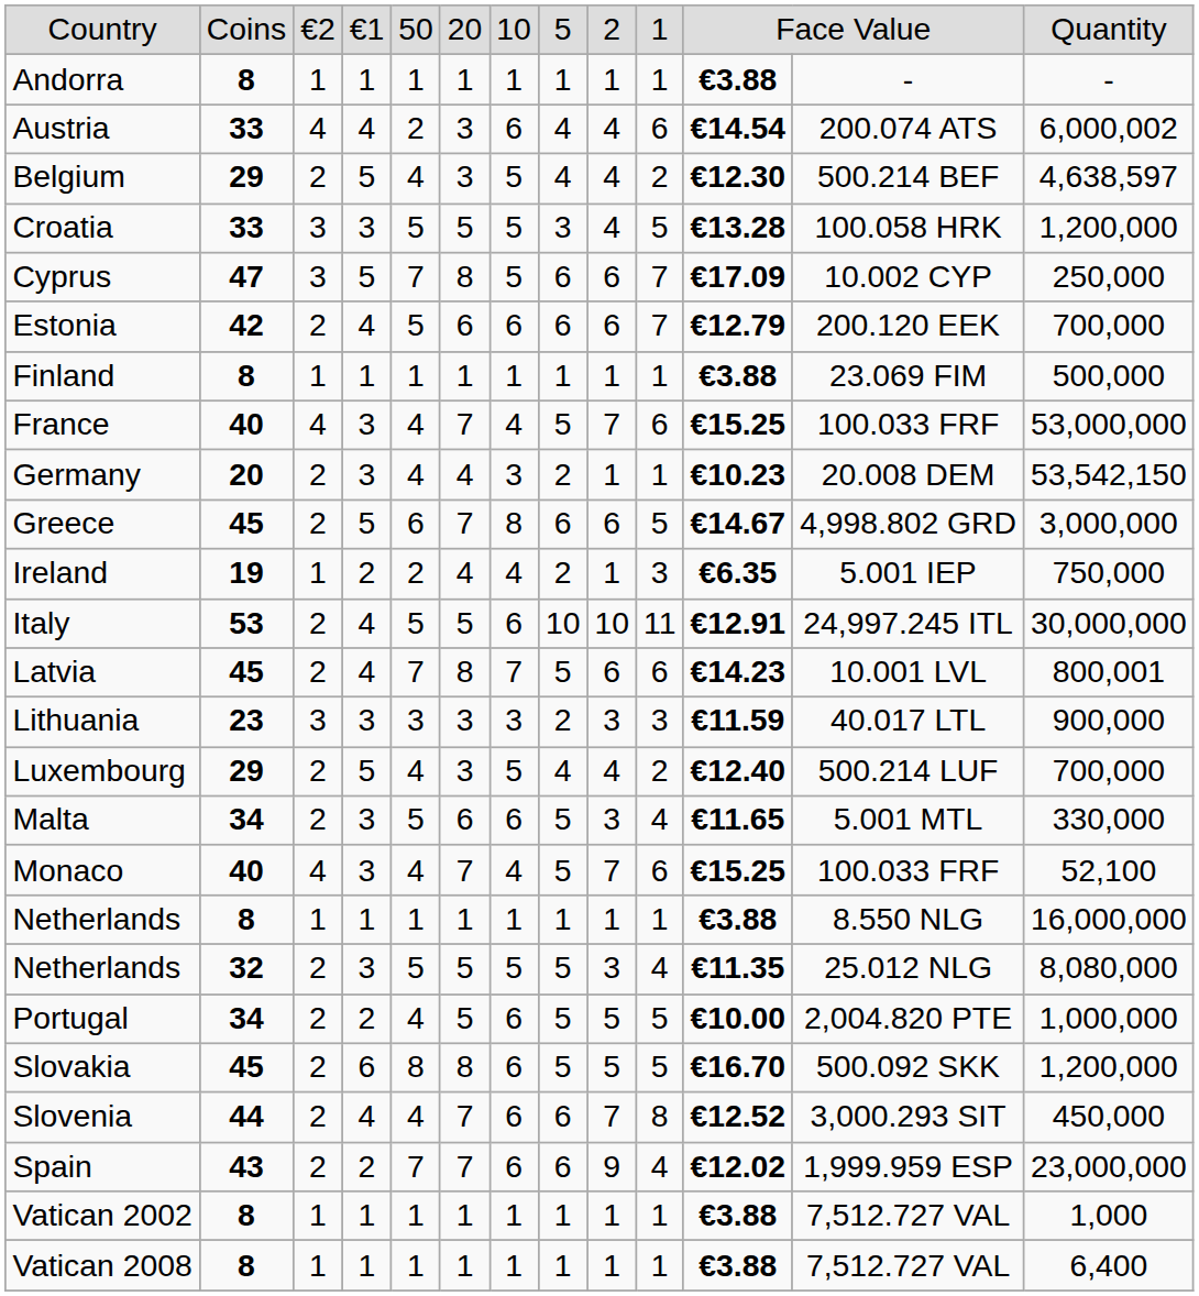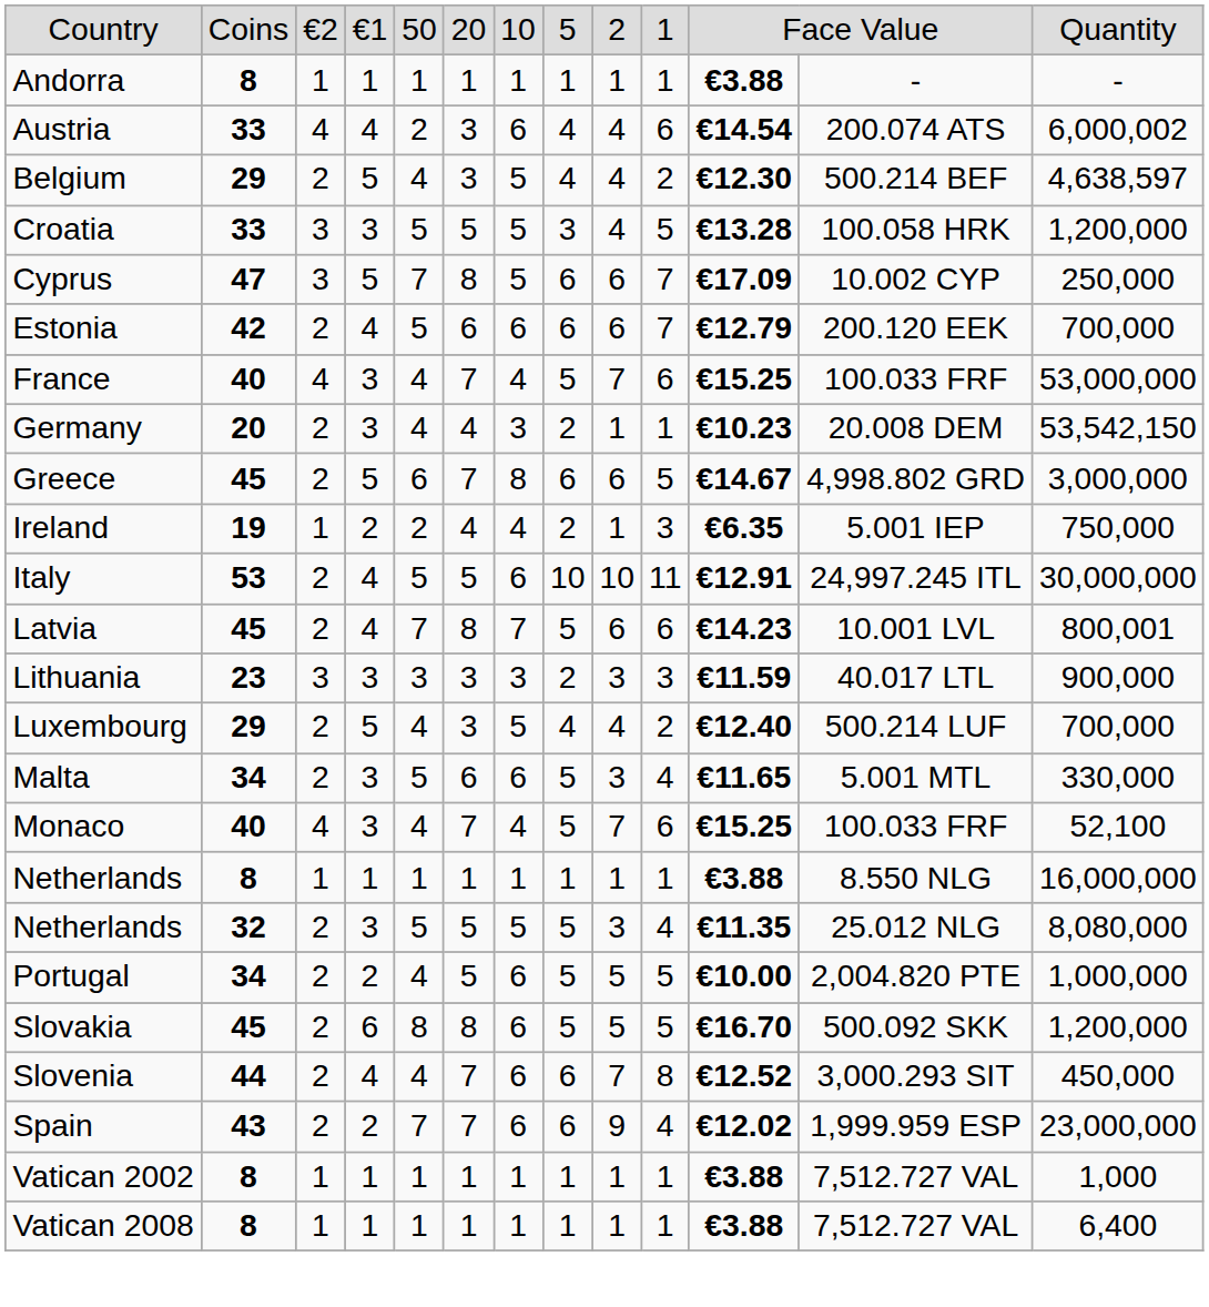- row: Finland | 8 | 1 | 1 | 1 | 1 | 1 | 1 | 1 | 1 | €3.88 | 23.069 FIM | 500,000
